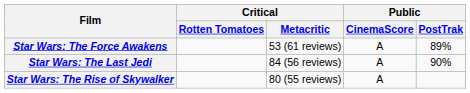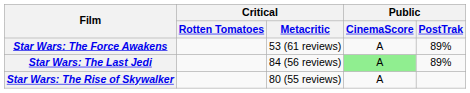Star Wars: The Last Jedi | Public / CinemaScore: no background -> lightgreen background
Star Wars: The Last Jedi | Public / PostTrak: 90% -> 89%
